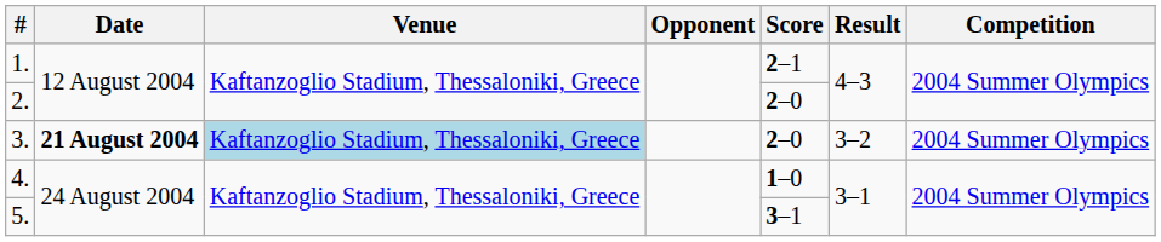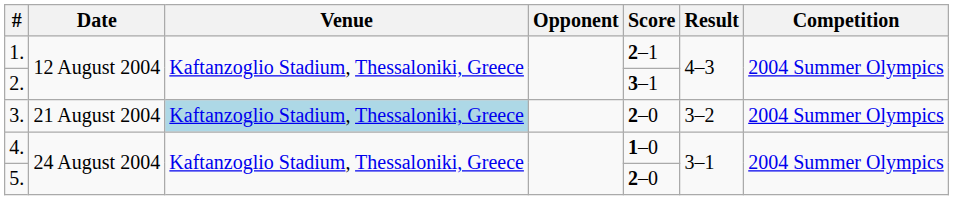2. | Score: 2–0 -> 3–1
3. | Date: bold -> normal
5. | Score: 3–1 -> 2–0
